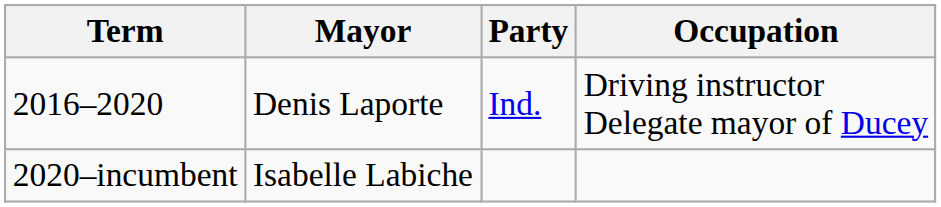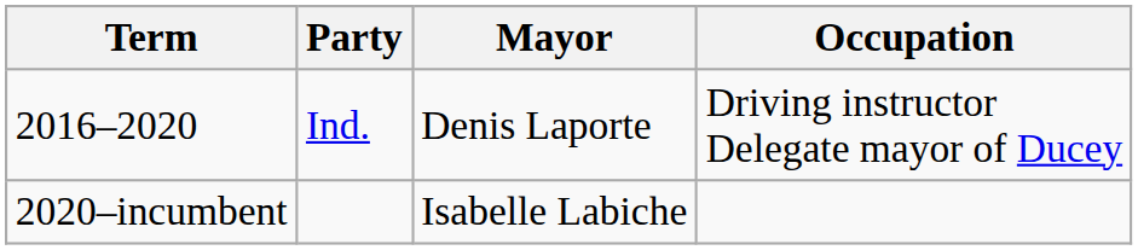columns swapped: Mayor <-> Party
